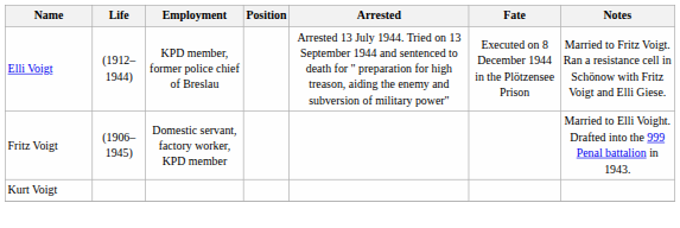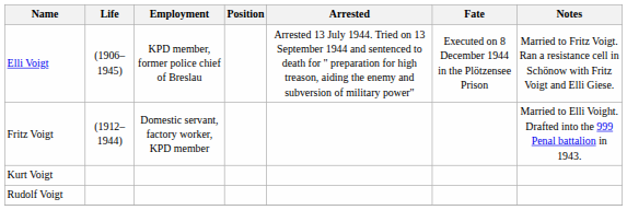Elli Voigt | Life: (1912–1944) -> (1906–1945)
Fritz Voigt | Life: (1906–1945) -> (1912–1944)
+ row: Rudolf Voigt
